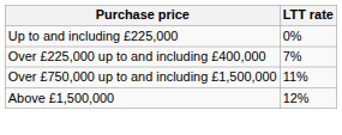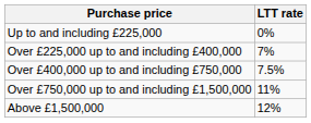+ row: Over £400,000 up to and including £750,000 | 7.5%
